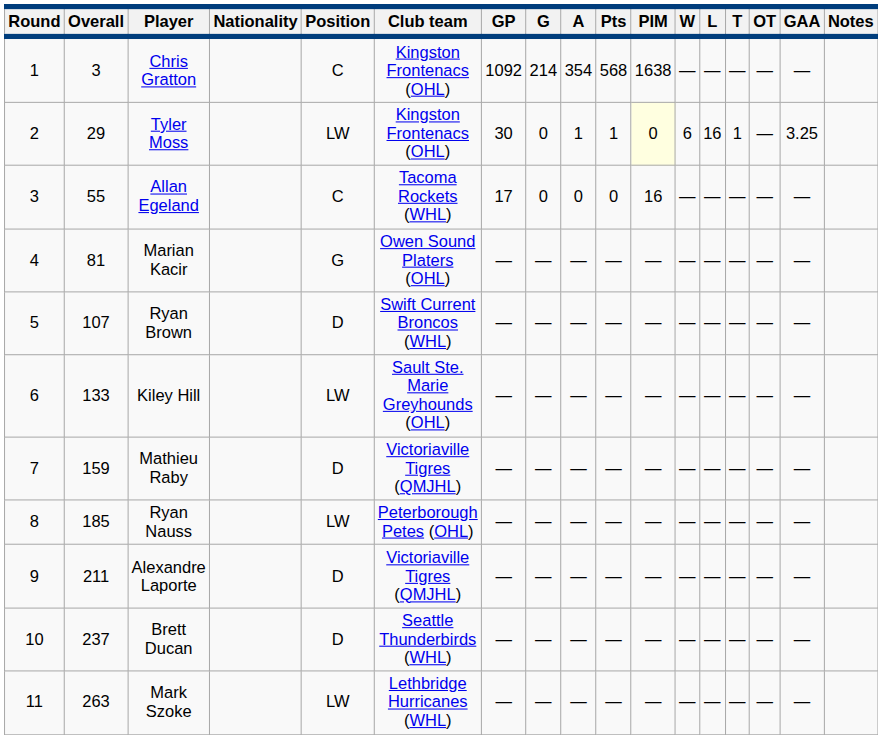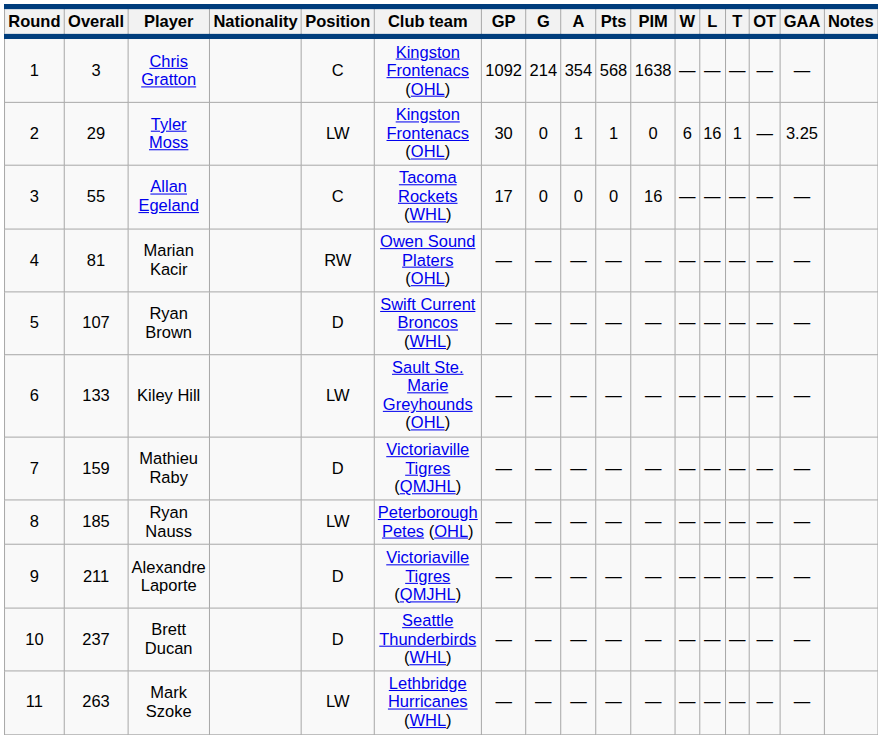Tyler Moss | PIM: lightyellow background -> no background
Marian Kacir | Position: G -> RW
